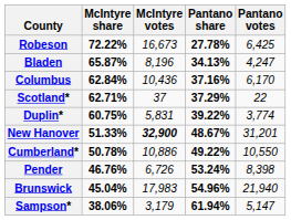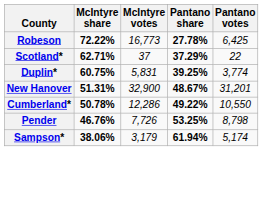Robeson | McIntyre votes: 16,673 -> 16,773
- row: Bladen | 65.87% | 8,196 | 34.13% | 4,247
- row: Columbus | 62.84% | 10,436 | 37.16% | 6,170
Duplin* | Pantano share: 39.22% -> 39.25%
New Hanover | McIntyre share: 51.33% -> 51.31%
New Hanover | McIntyre votes: bold -> normal
Cumberland* | McIntyre votes: 10,886 -> 12,286
Pender | McIntyre votes: 6,726 -> 7,726
Pender | Pantano share: 53.24% -> 53.25%
Pender | Pantano votes: 8,398 -> 8,798
- row: Brunswick | 45.04% | 17,983 | 54.96% | 21,940
Sampson* | Pantano votes: 5,147 -> 5,174
